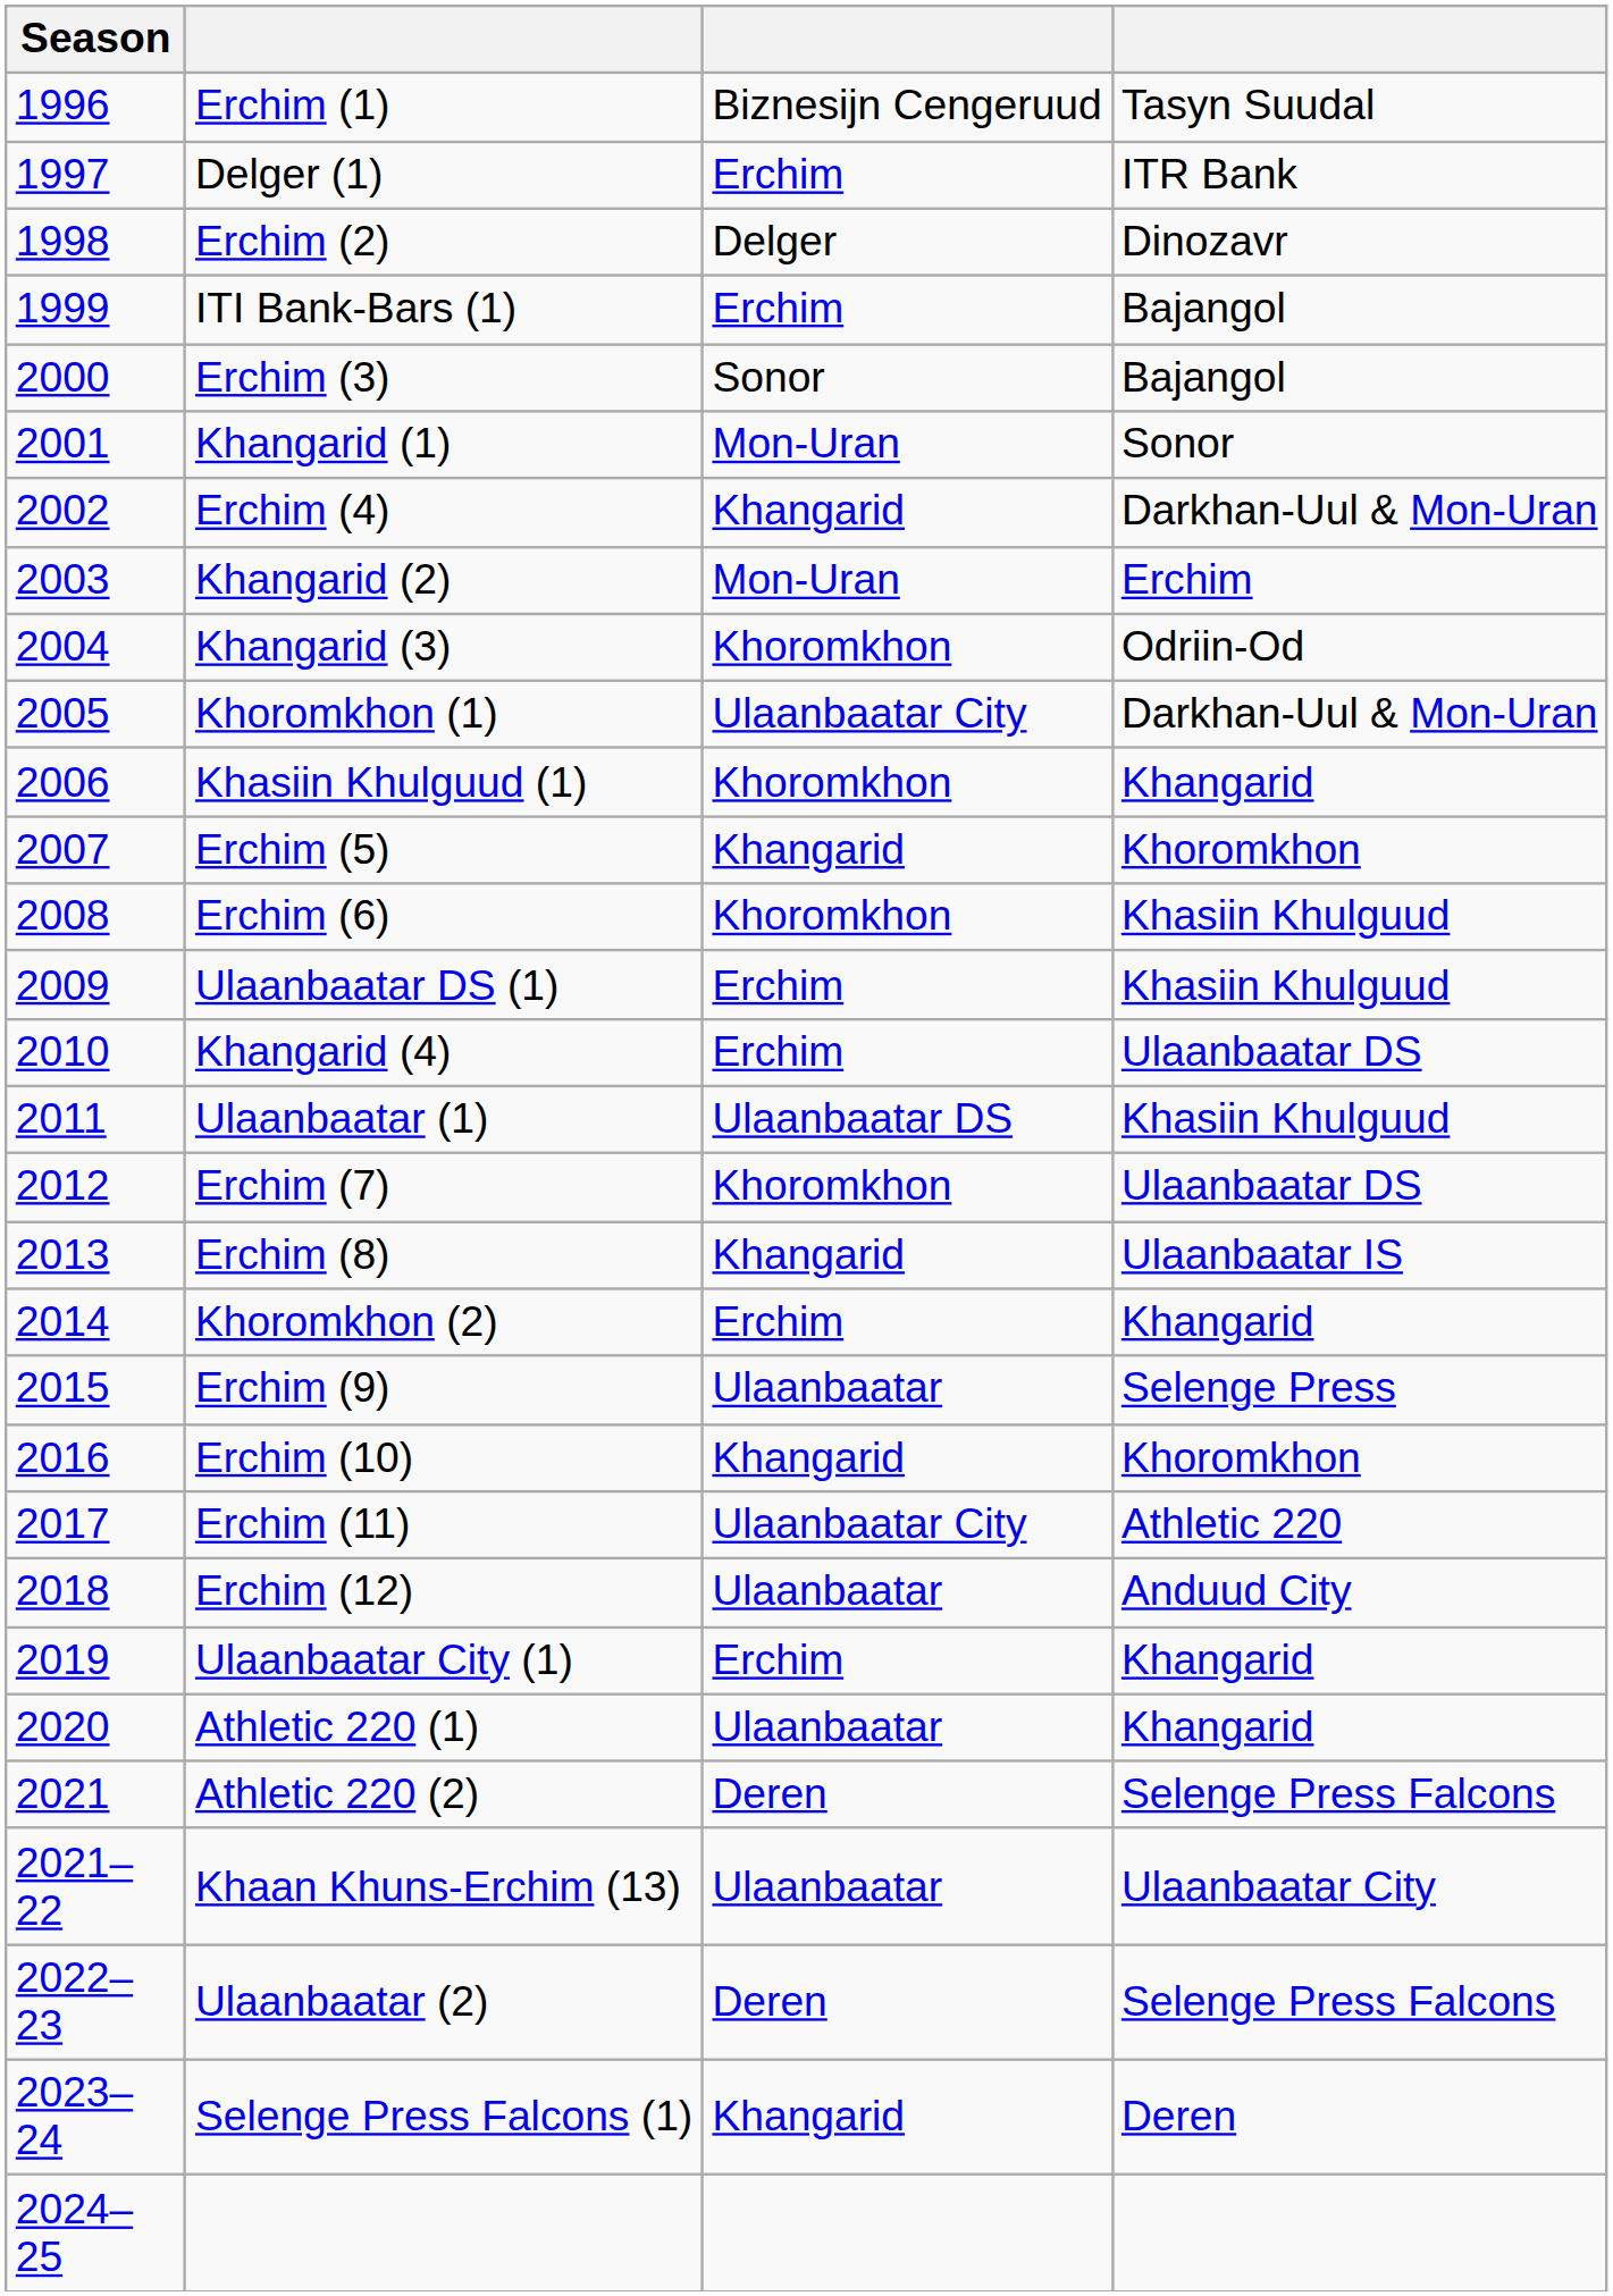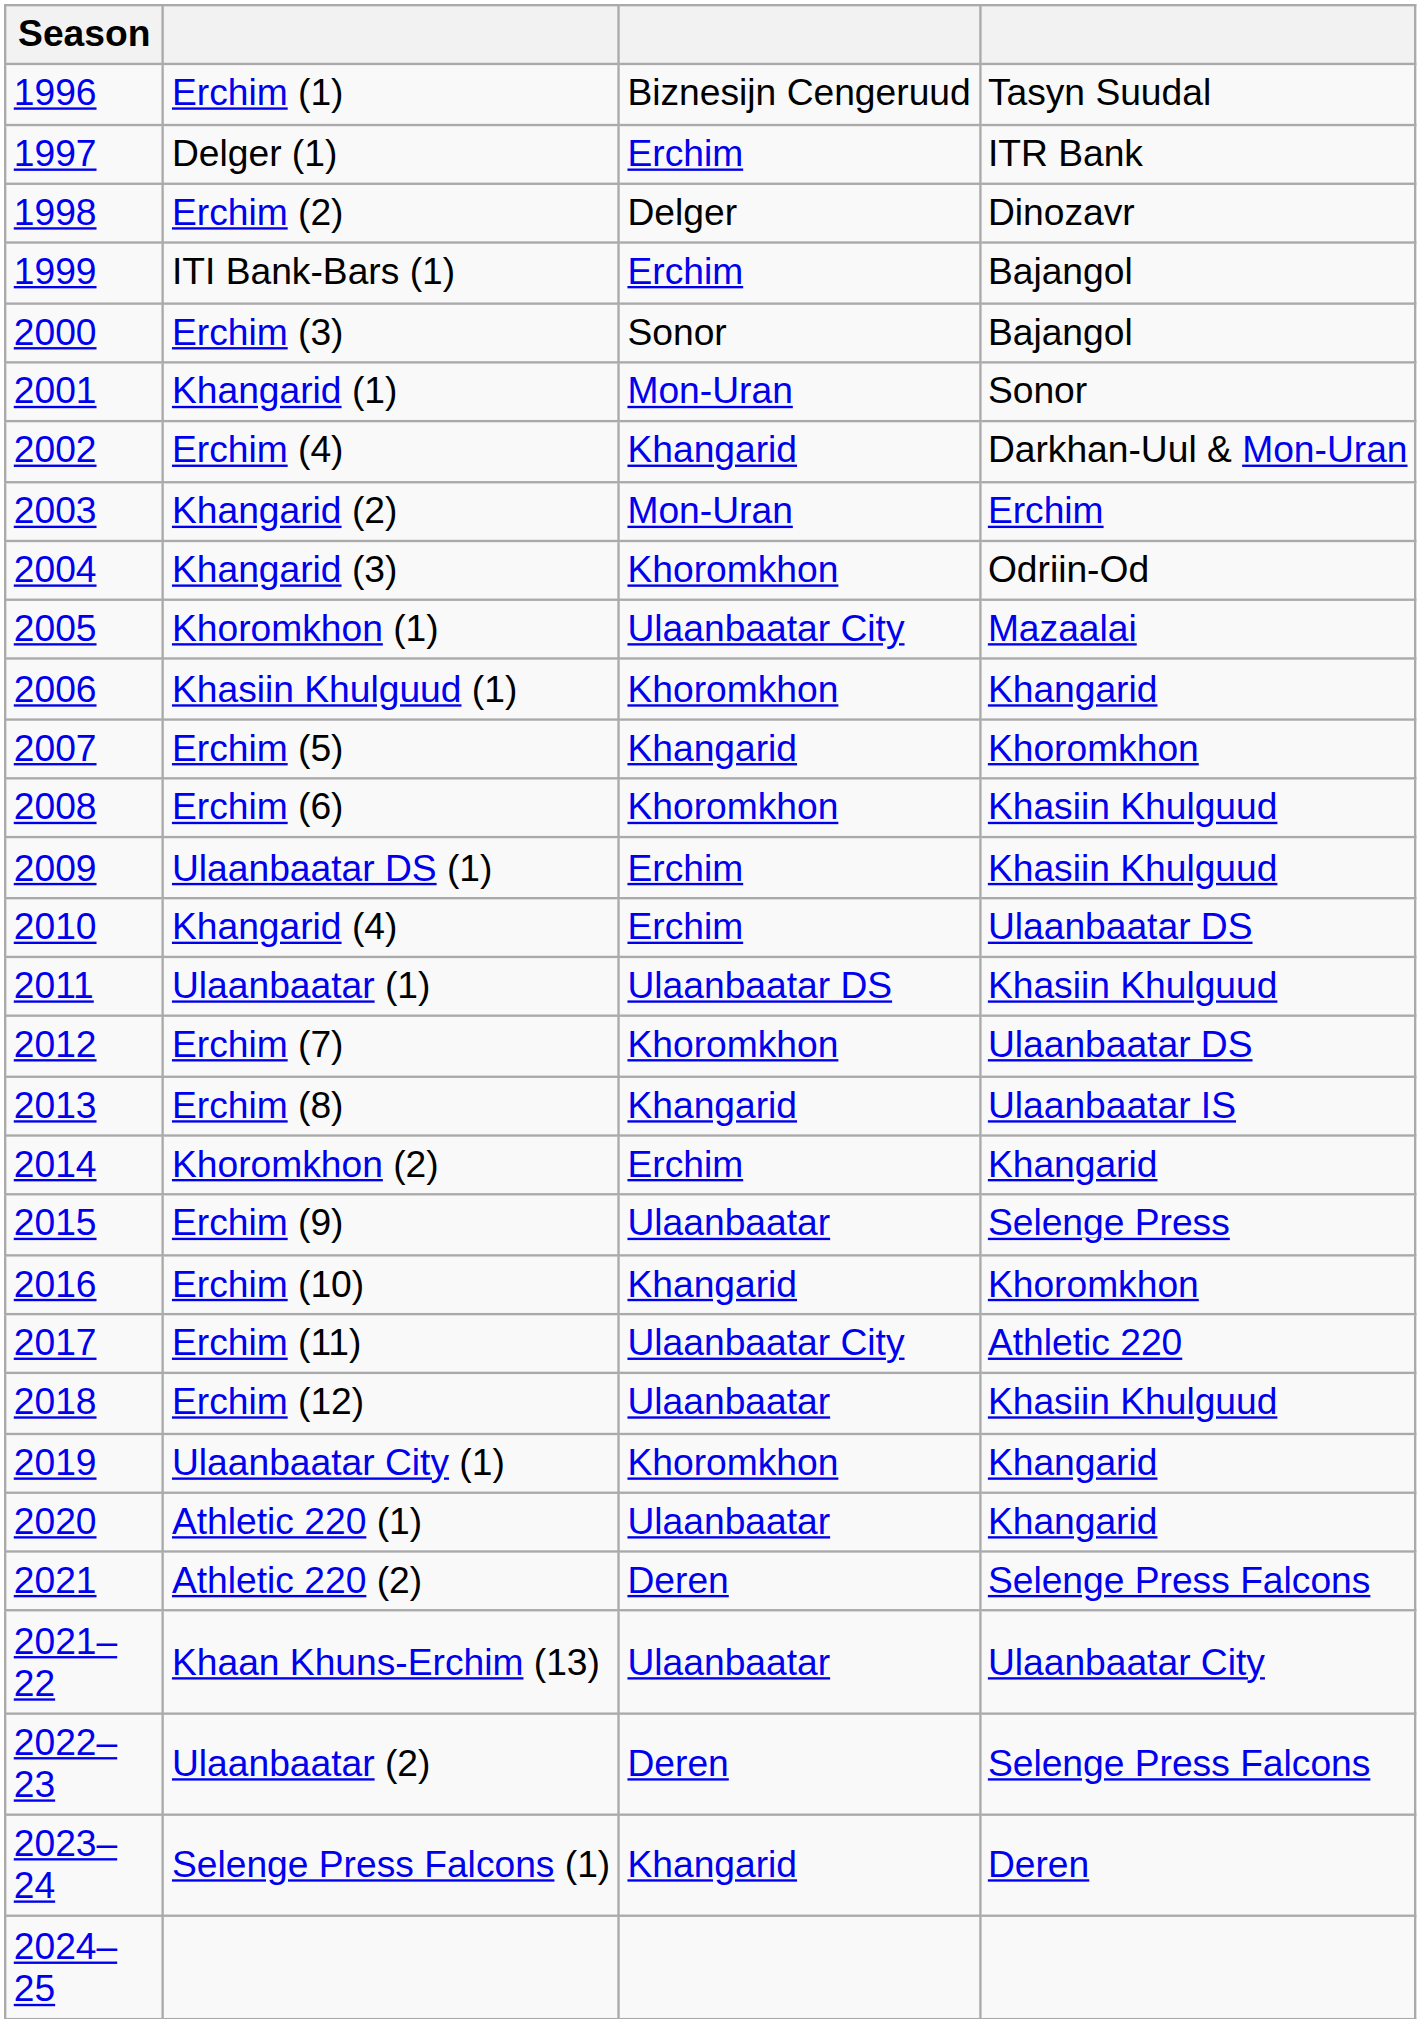Khoromkhon (1) | column 4: Darkhan-Uul & Mon-Uran -> Mazaalai
Erchim (12) | column 4: Anduud City -> Khasiin Khulguud
Ulaanbaatar City (1) | column 3: Erchim -> Khoromkhon
